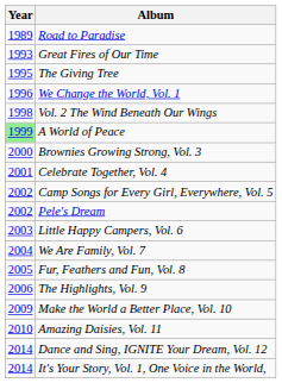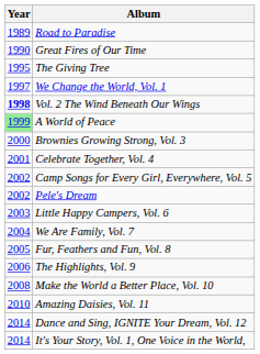Great Fires of Our Time | Year: 1993 -> 1990
We Change the World, Vol. 1 | Year: 1996 -> 1997
Vol. 2 The Wind Beneath Our Wings | Year: normal -> bold
Make the World a Better Place, Vol. 10 | Year: 2009 -> 2008
